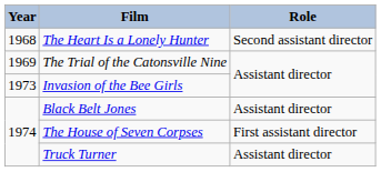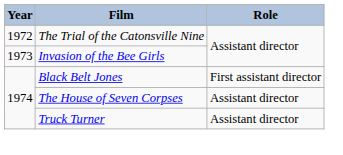- row: 1968 | The Heart Is a Lonely Hunter | Second assistant director
The Trial of the Catonsville Nine | Year: 1969 -> 1972
Black Belt Jones | Role: Assistant director -> First assistant director
The House of Seven Corpses | Role: First assistant director -> Assistant director
